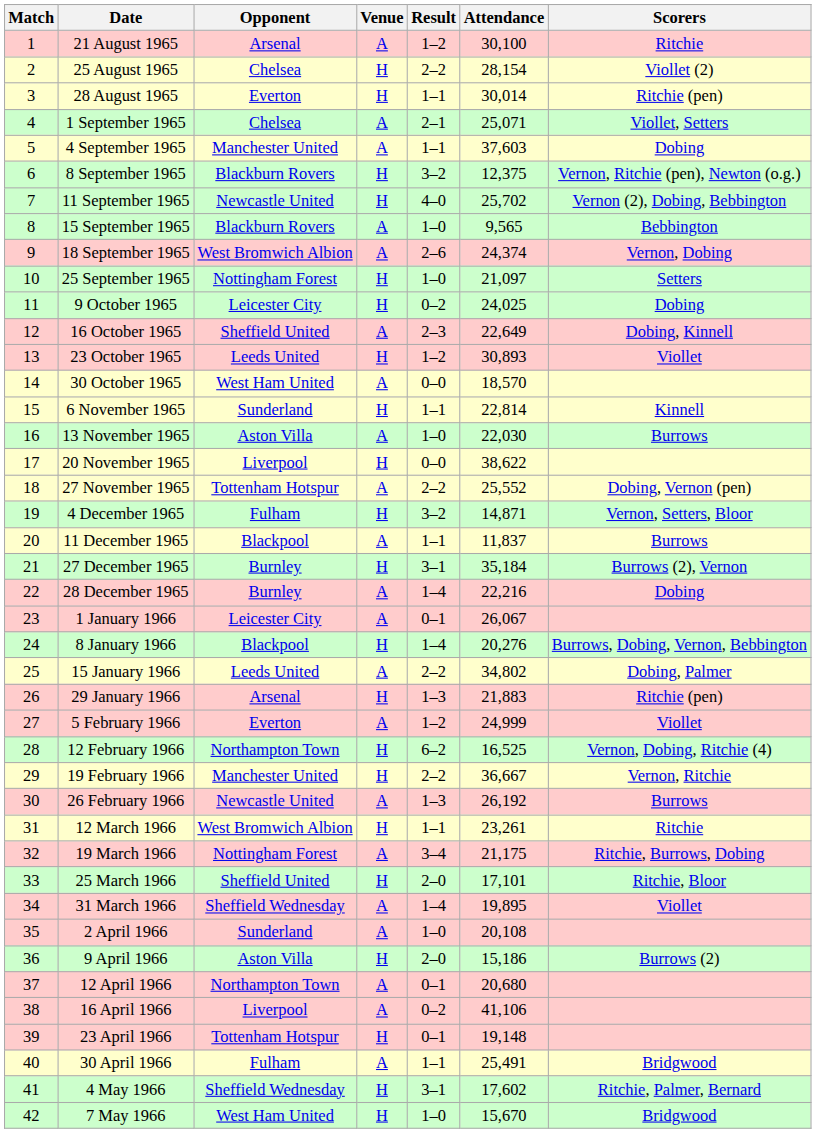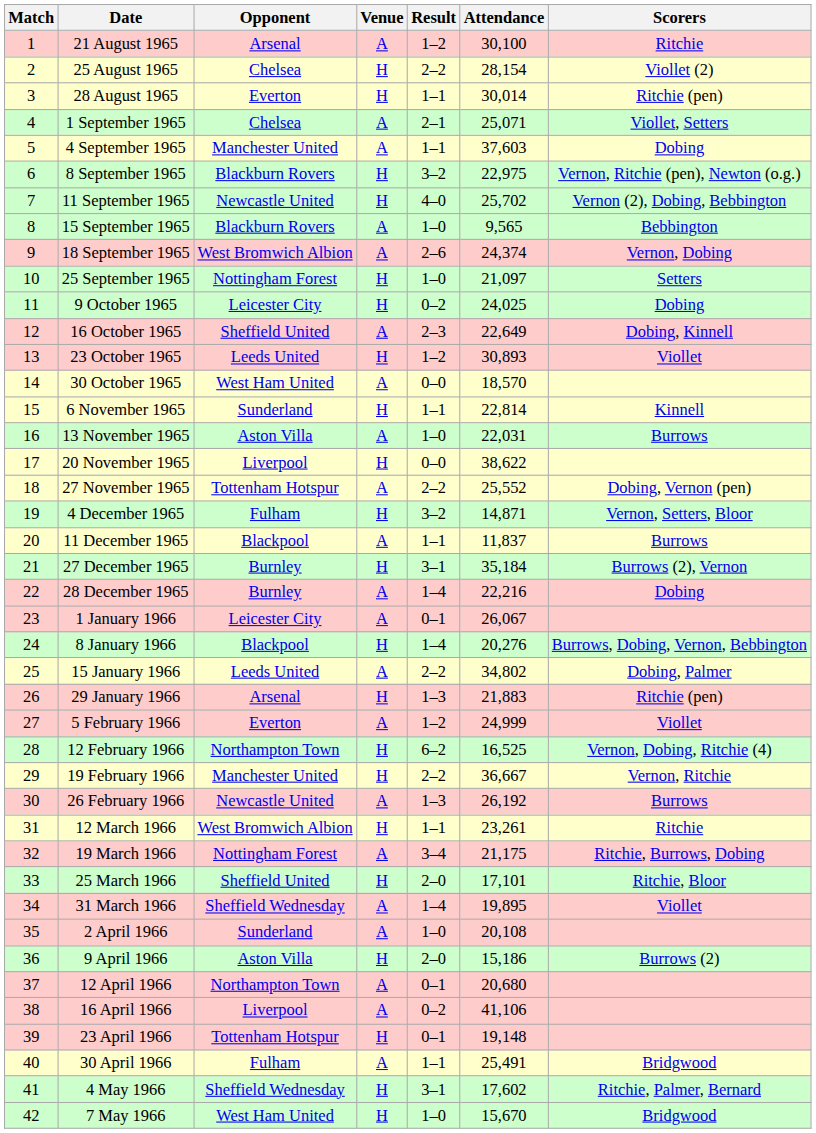8 September 1965 | Attendance: 12,375 -> 22,975
13 November 1965 | Attendance: 22,030 -> 22,031
